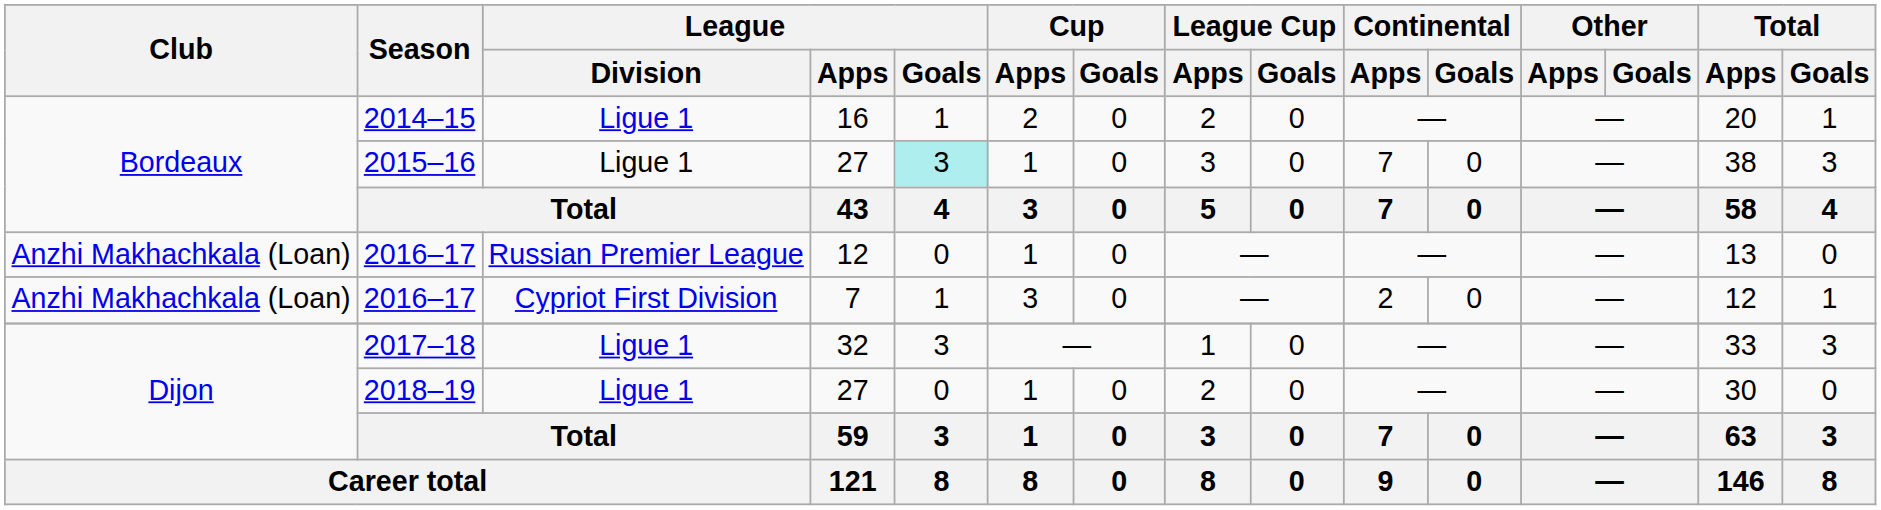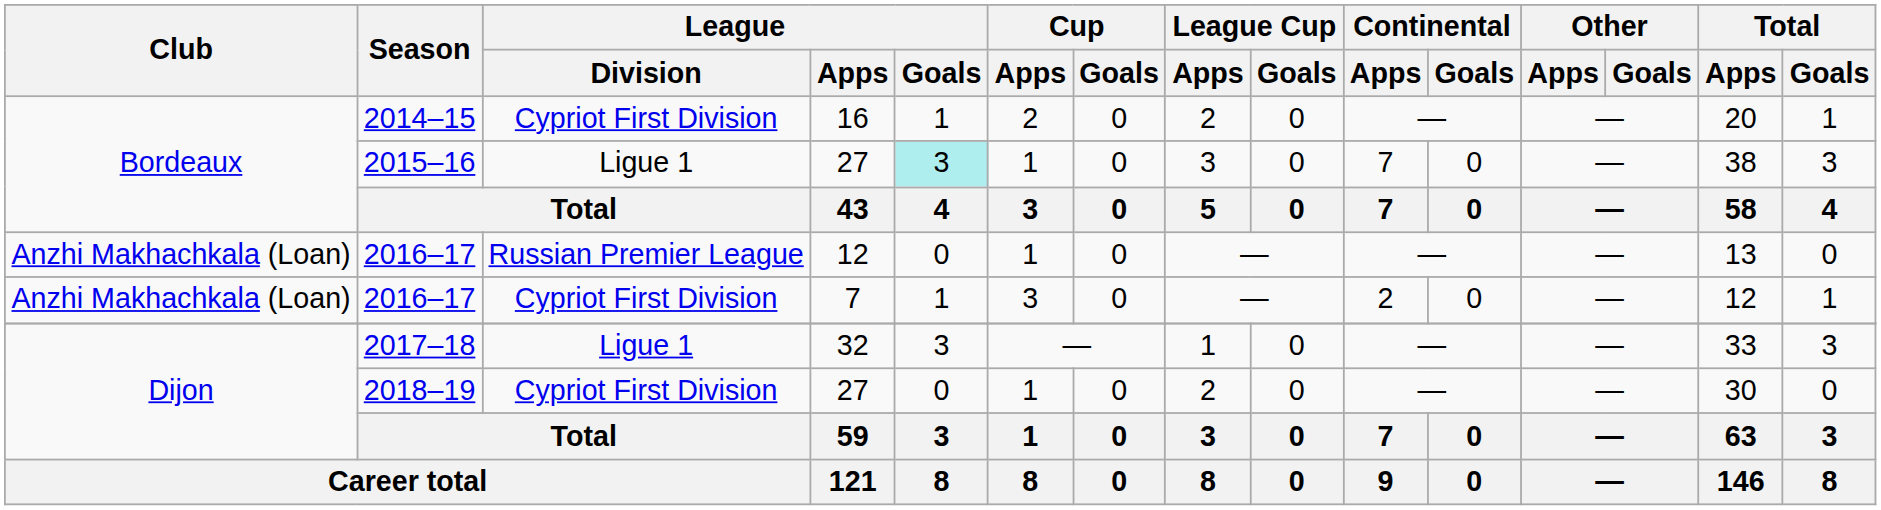2014–15 | League / Division: Ligue 1 -> Cypriot First Division
2018–19 | League / Division: Ligue 1 -> Cypriot First Division
